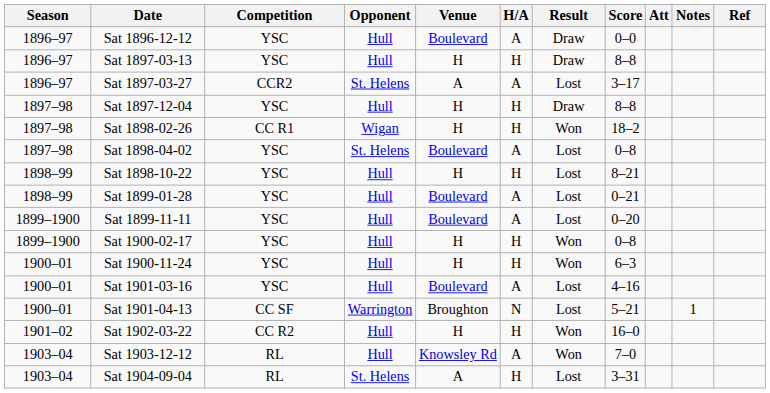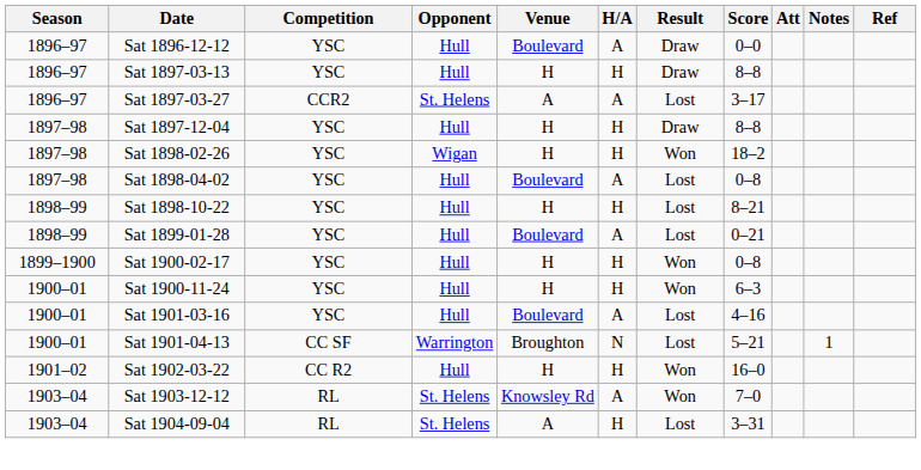Sat 1898-02-26 | Competition: CC R1 -> YSC
Sat 1898-04-02 | Opponent: St. Helens -> Hull
- row: 1899–1900 | Sat 1899-11-11 | YSC | Hull | Boulevard | A | Lost | 0–20
Sat 1903-12-12 | Opponent: Hull -> St. Helens
